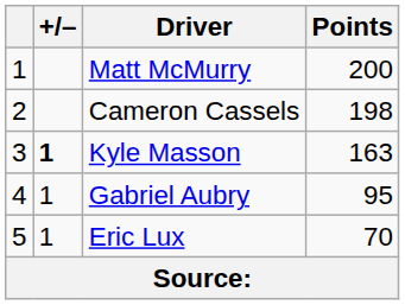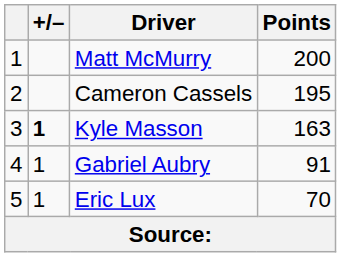Cameron Cassels | Points: 198 -> 195
Gabriel Aubry | Points: 95 -> 91
